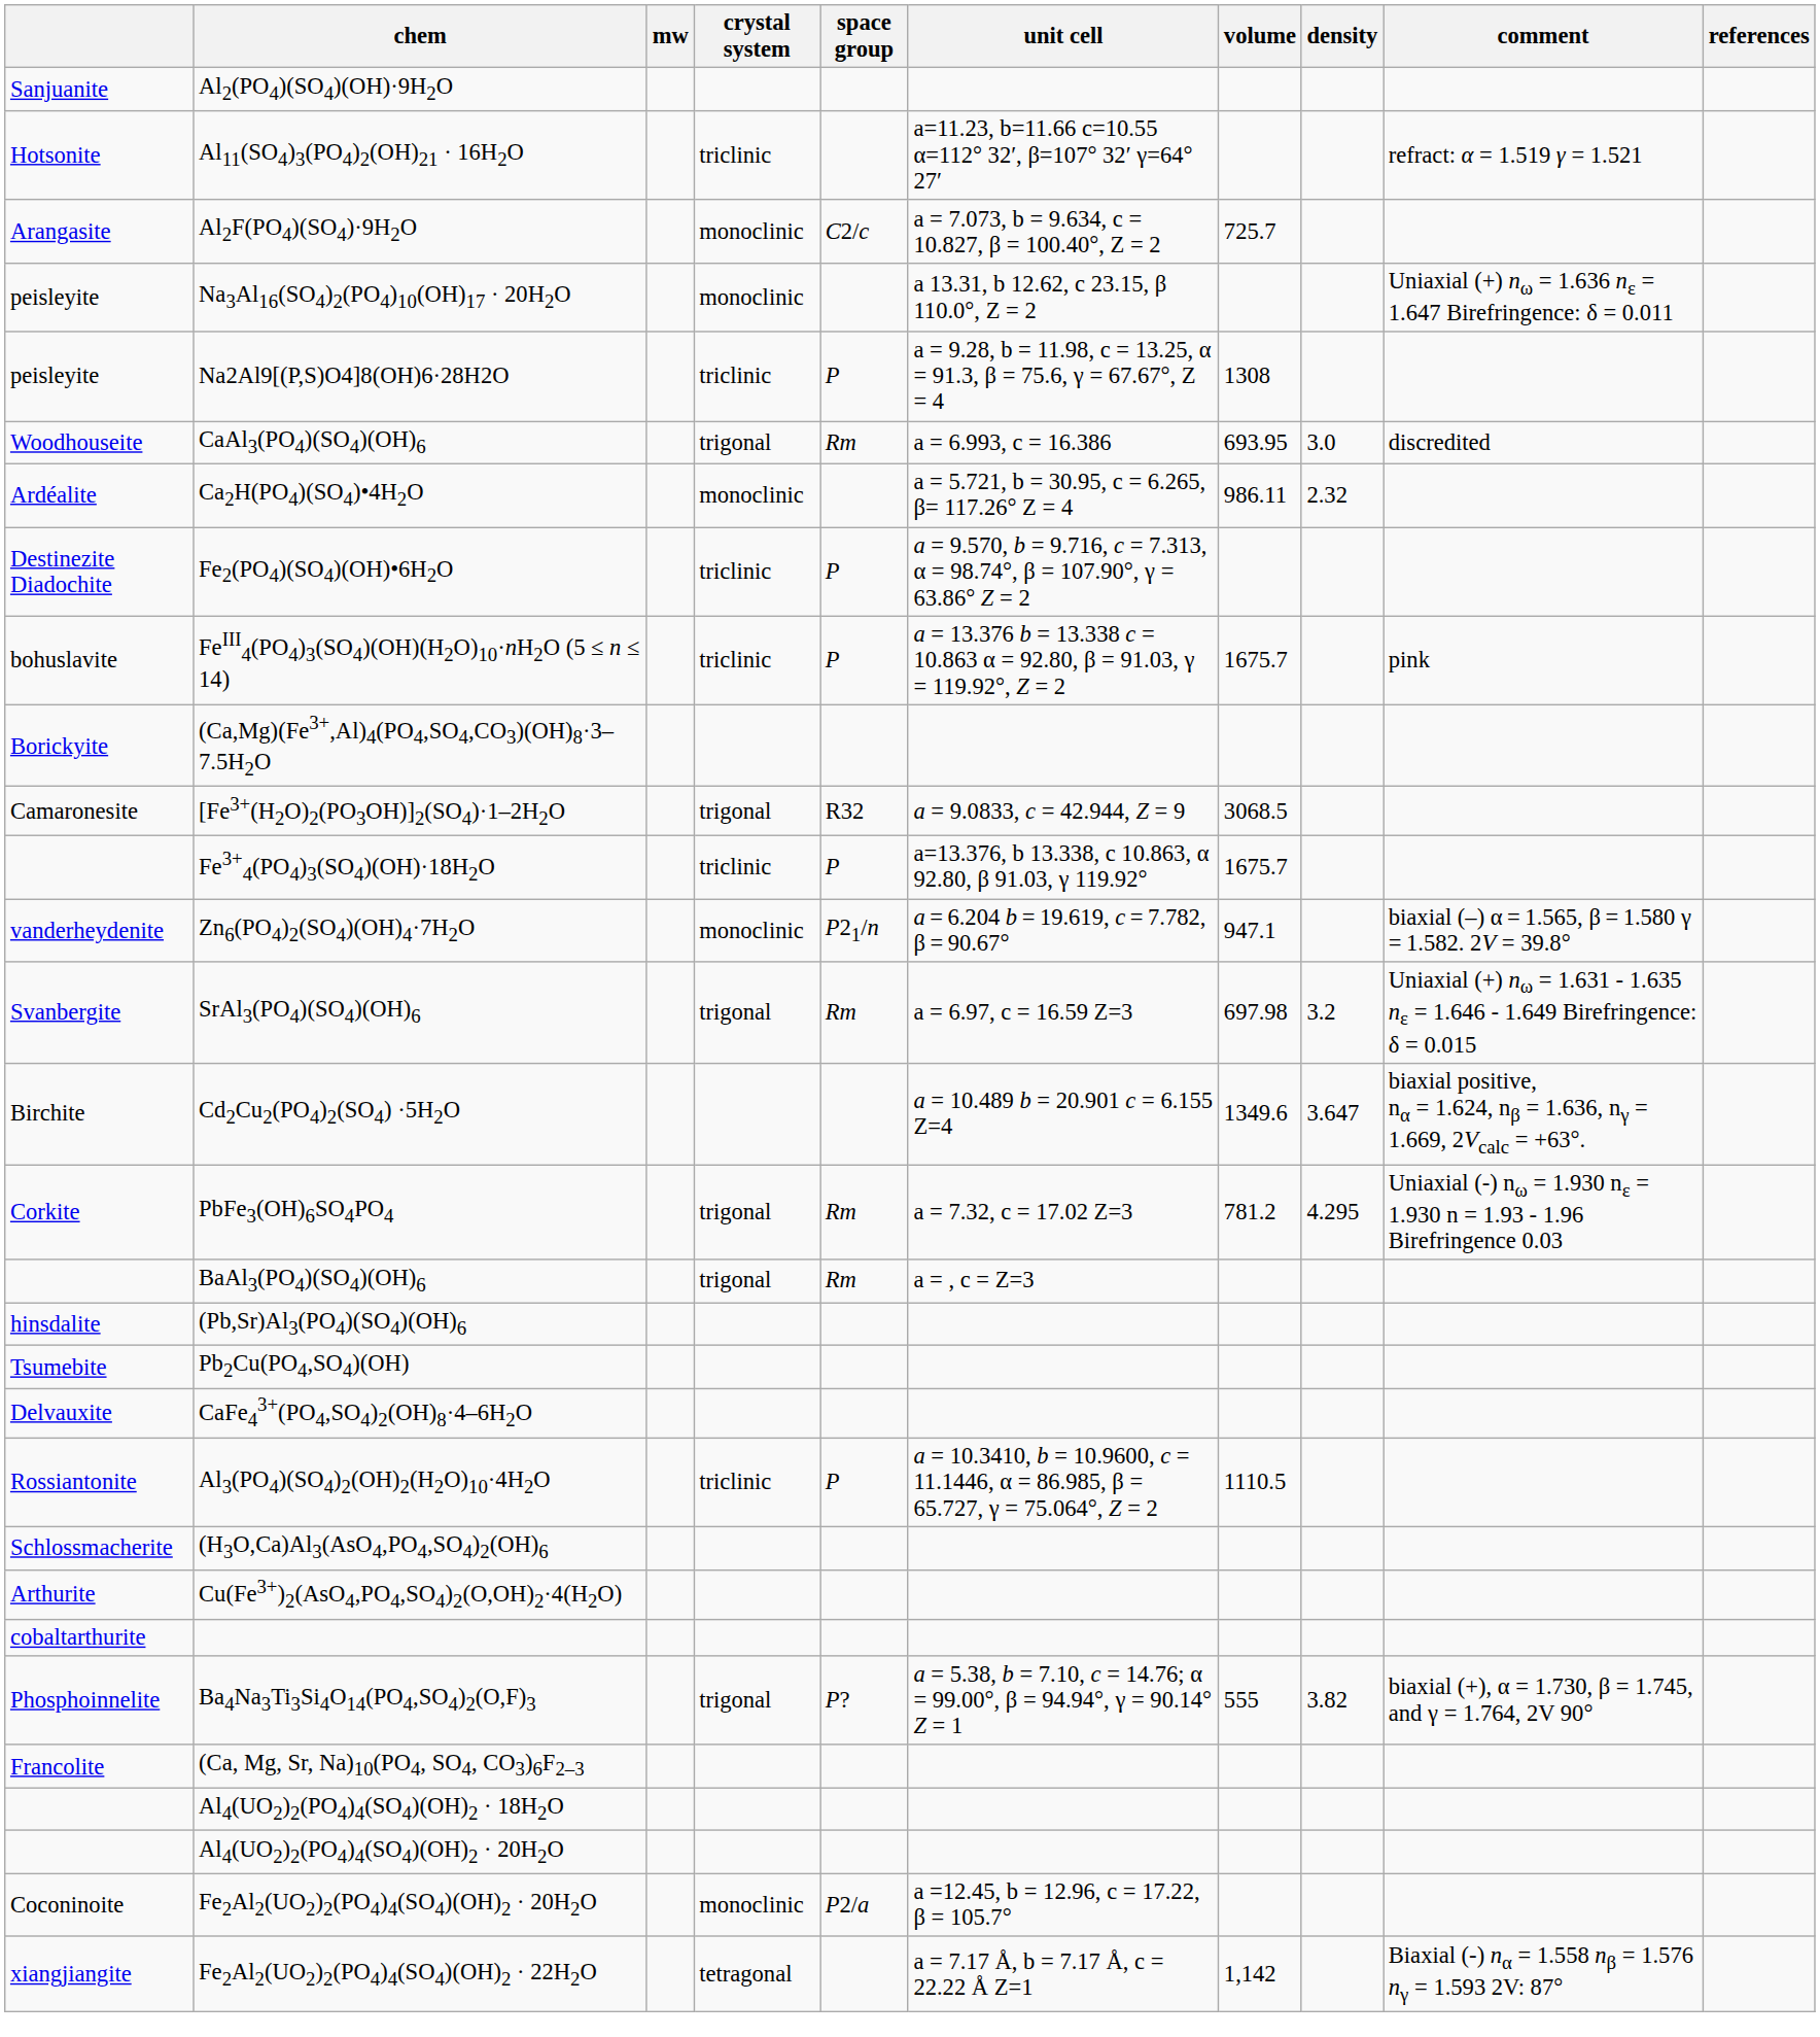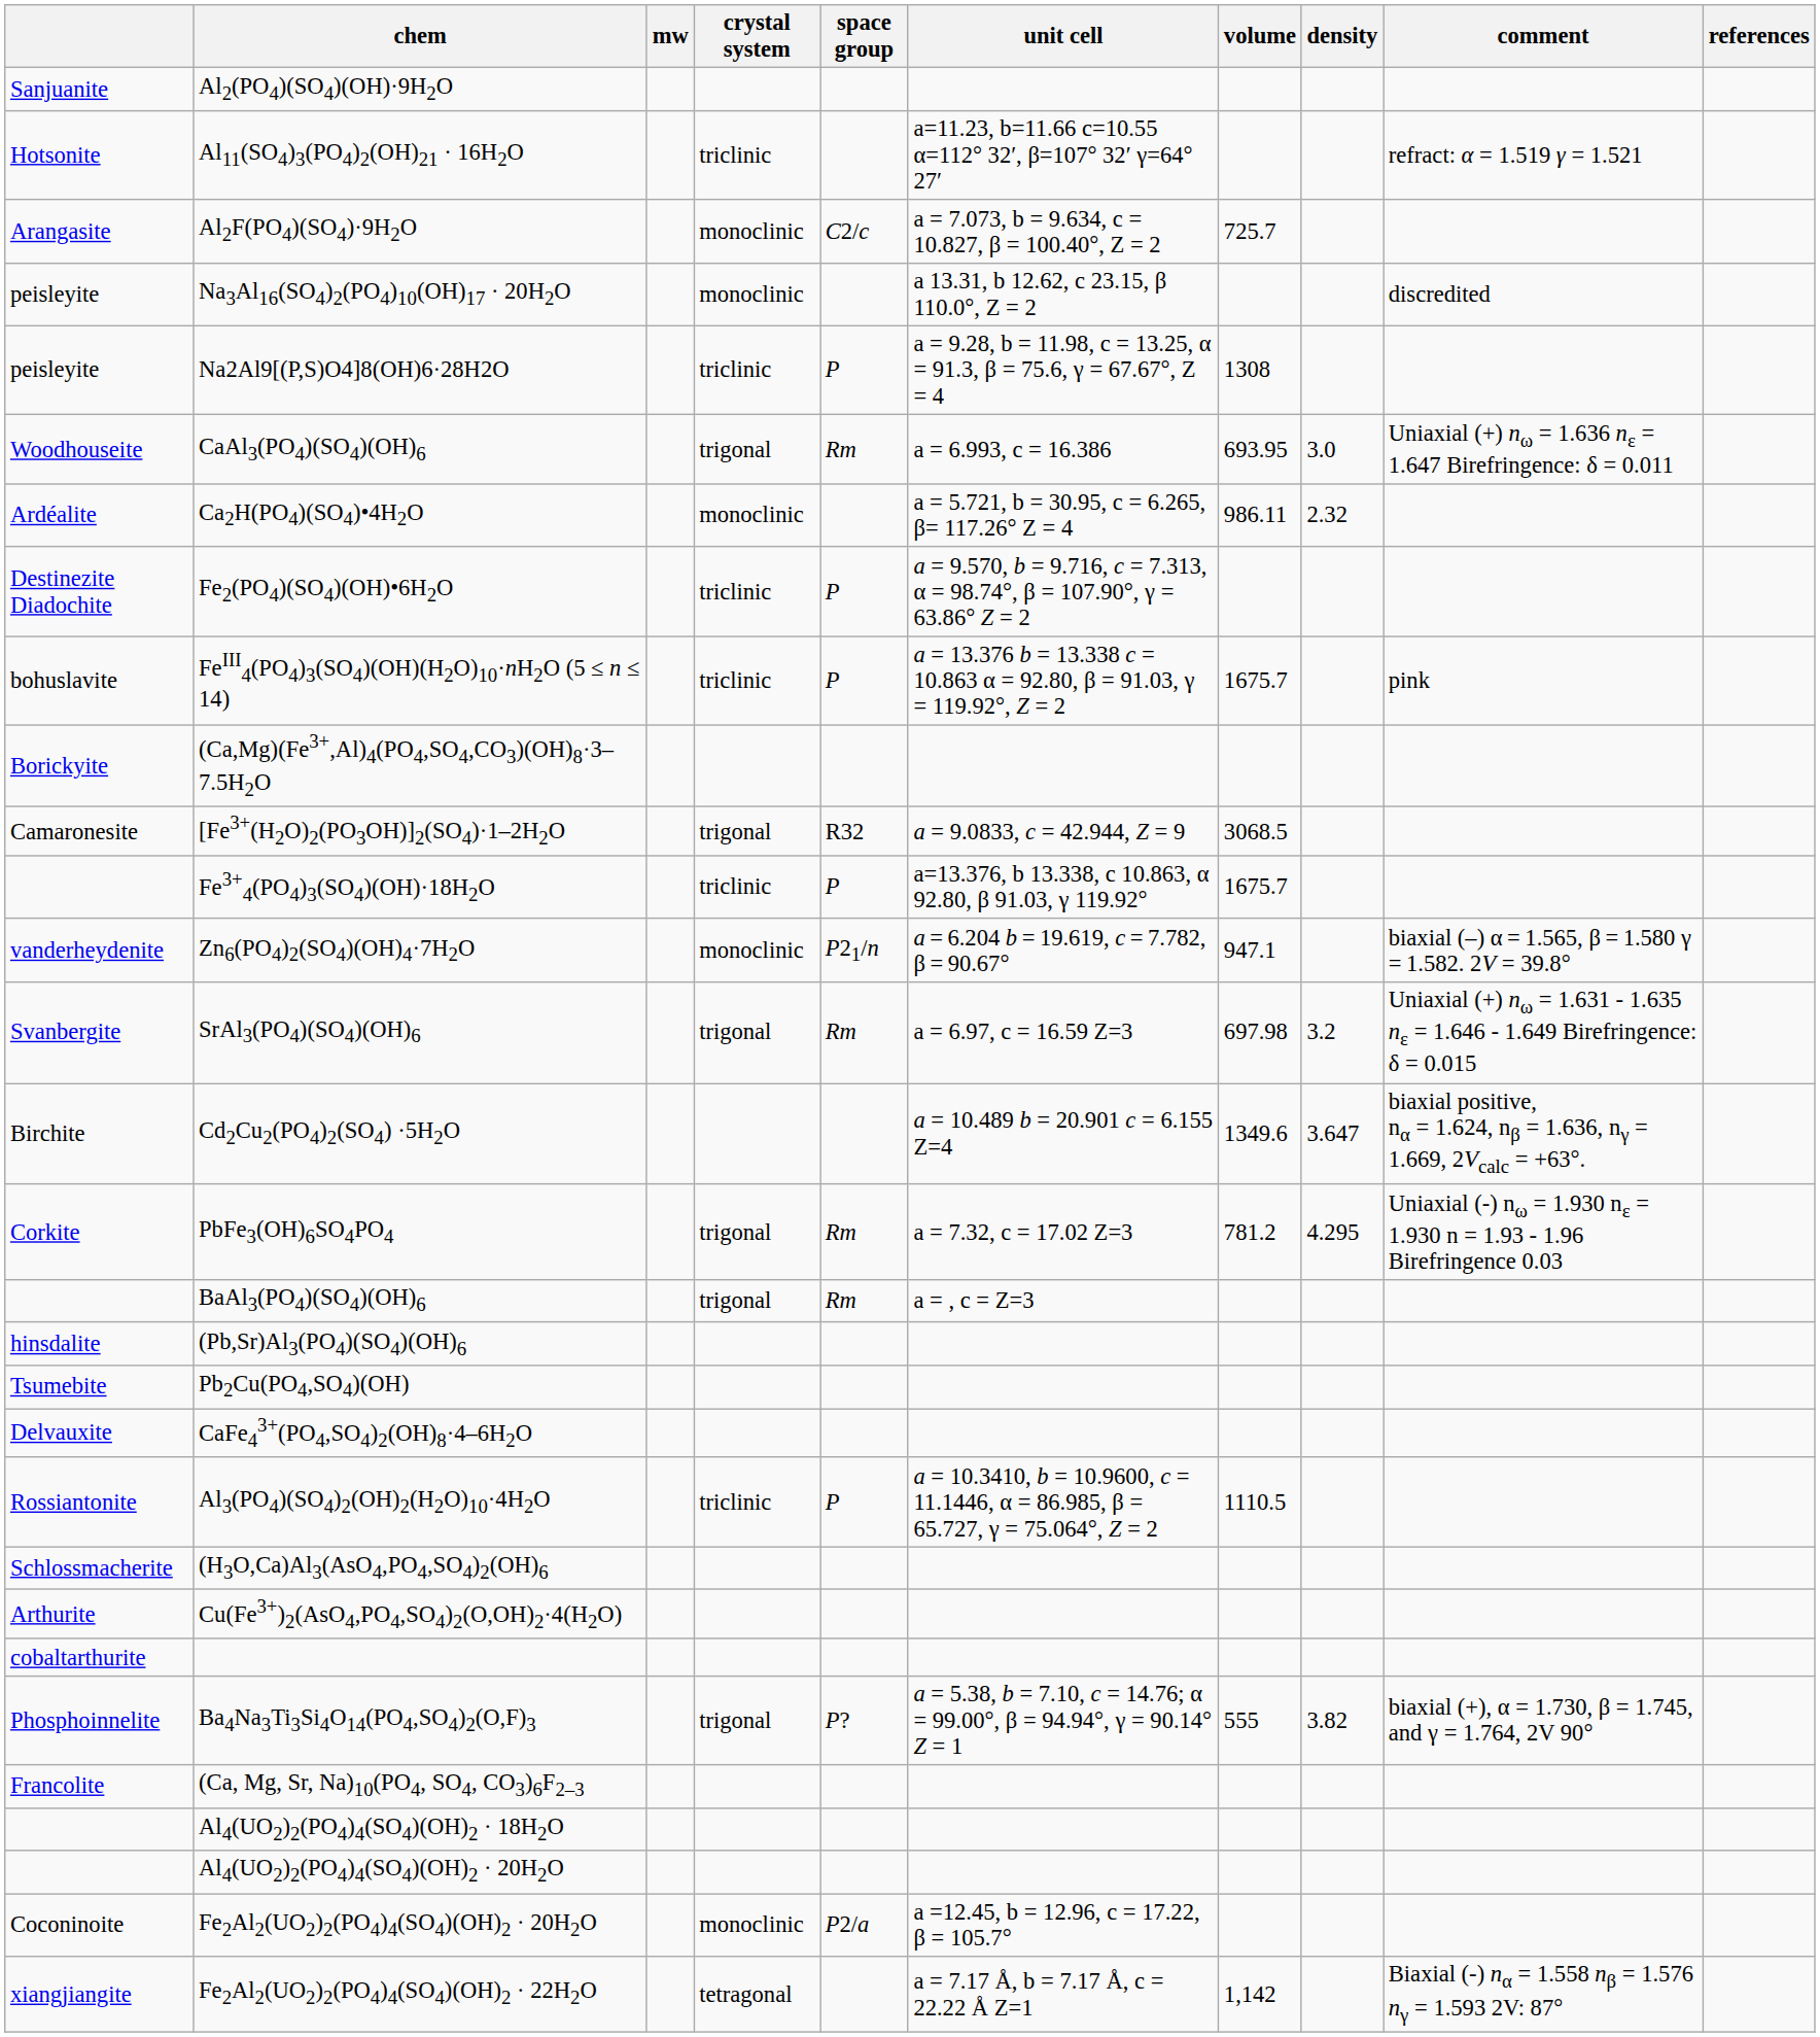Na3Al16(SO4)2(PO4)10(OH)17 · 20H2O | comment: Uniaxial (+) nω = 1.636 nε = 1.647 Birefringence: δ = 0.011 -> discredited
CaAl3(PO4)(SO4)(OH)6 | comment: discredited -> Uniaxial (+) nω = 1.636 nε = 1.647 Birefringence: δ = 0.011
